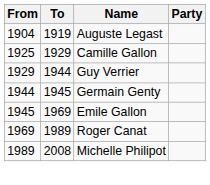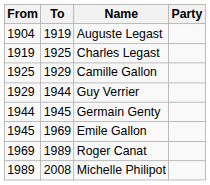+ row: 1919 | 1925 | Charles Legast
